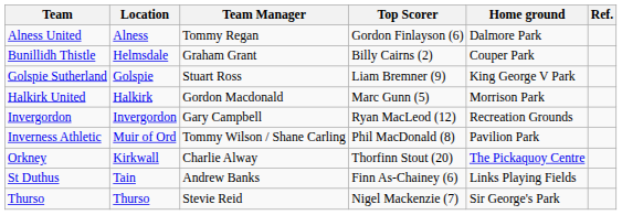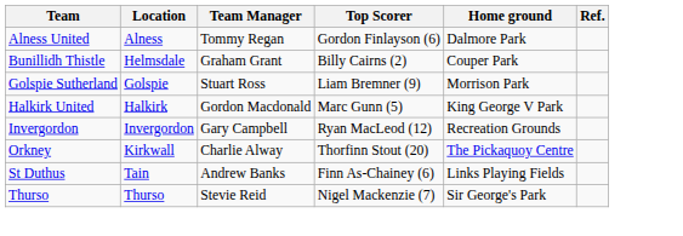Golspie Sutherland | Home ground: King George V Park -> Morrison Park
Halkirk United | Home ground: Morrison Park -> King George V Park
- row: Inverness Athletic | Muir of Ord | Tommy Wilson / Shane Carling | Phil MacDonald (8) | Pavilion Park
